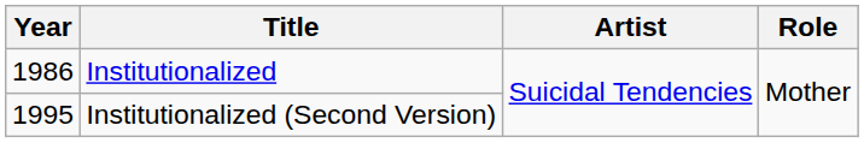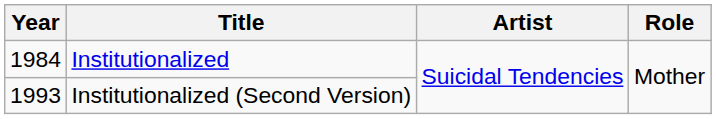Institutionalized | Year: 1986 -> 1984
Institutionalized (Second Version) | Year: 1995 -> 1993
